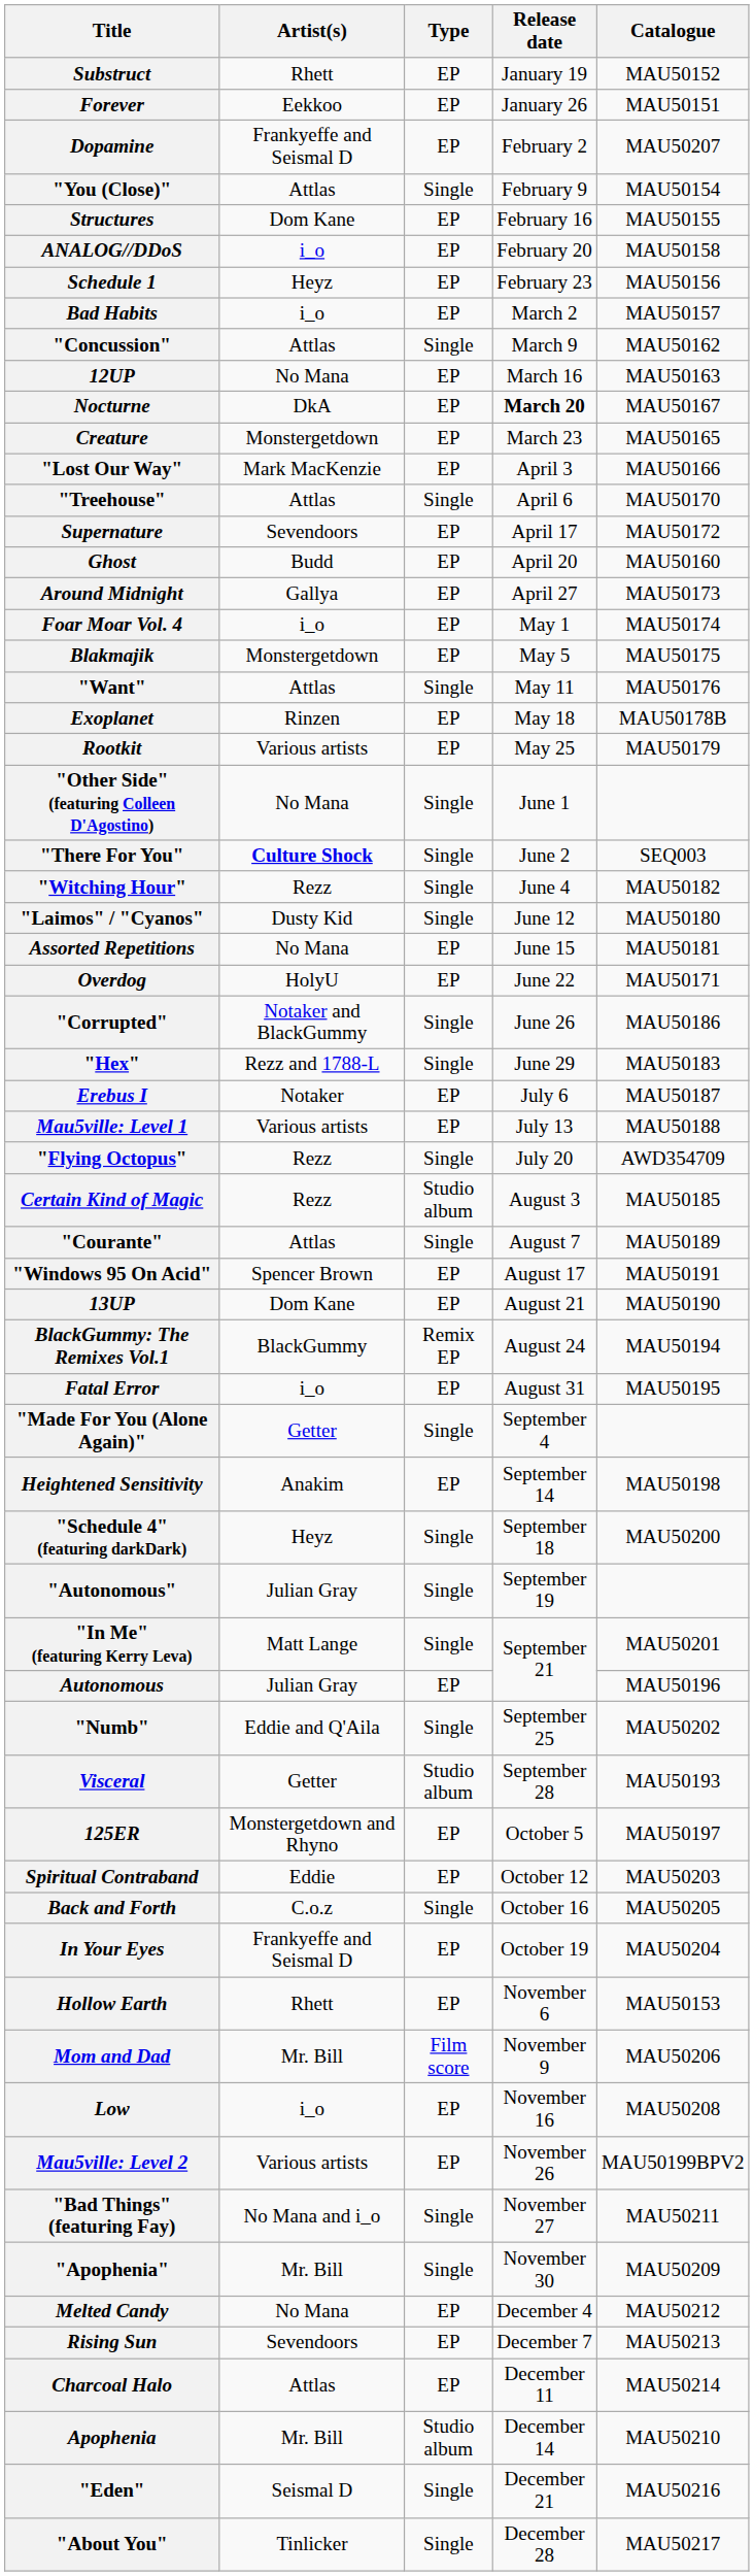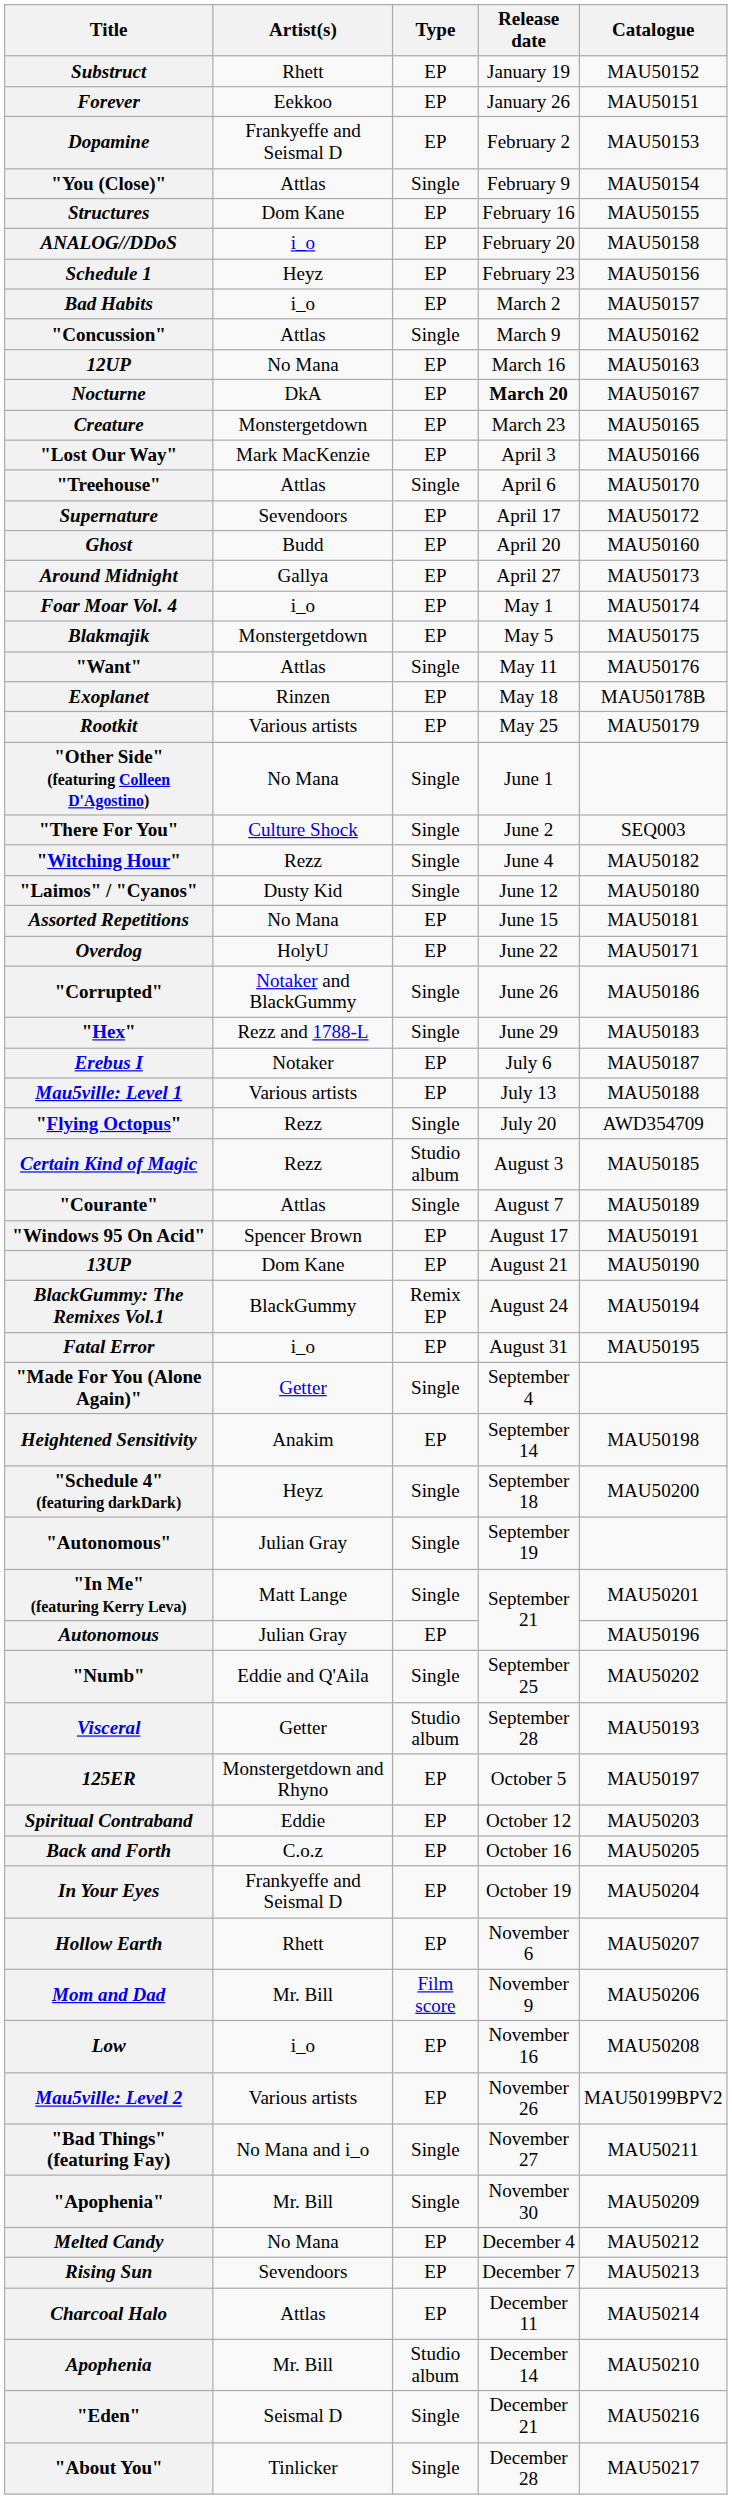Dopamine | Catalogue: MAU50207 -> MAU50153
"There For You" | Artist(s): bold -> normal
Back and Forth | Type: Single -> EP
Hollow Earth | Catalogue: MAU50153 -> MAU50207
